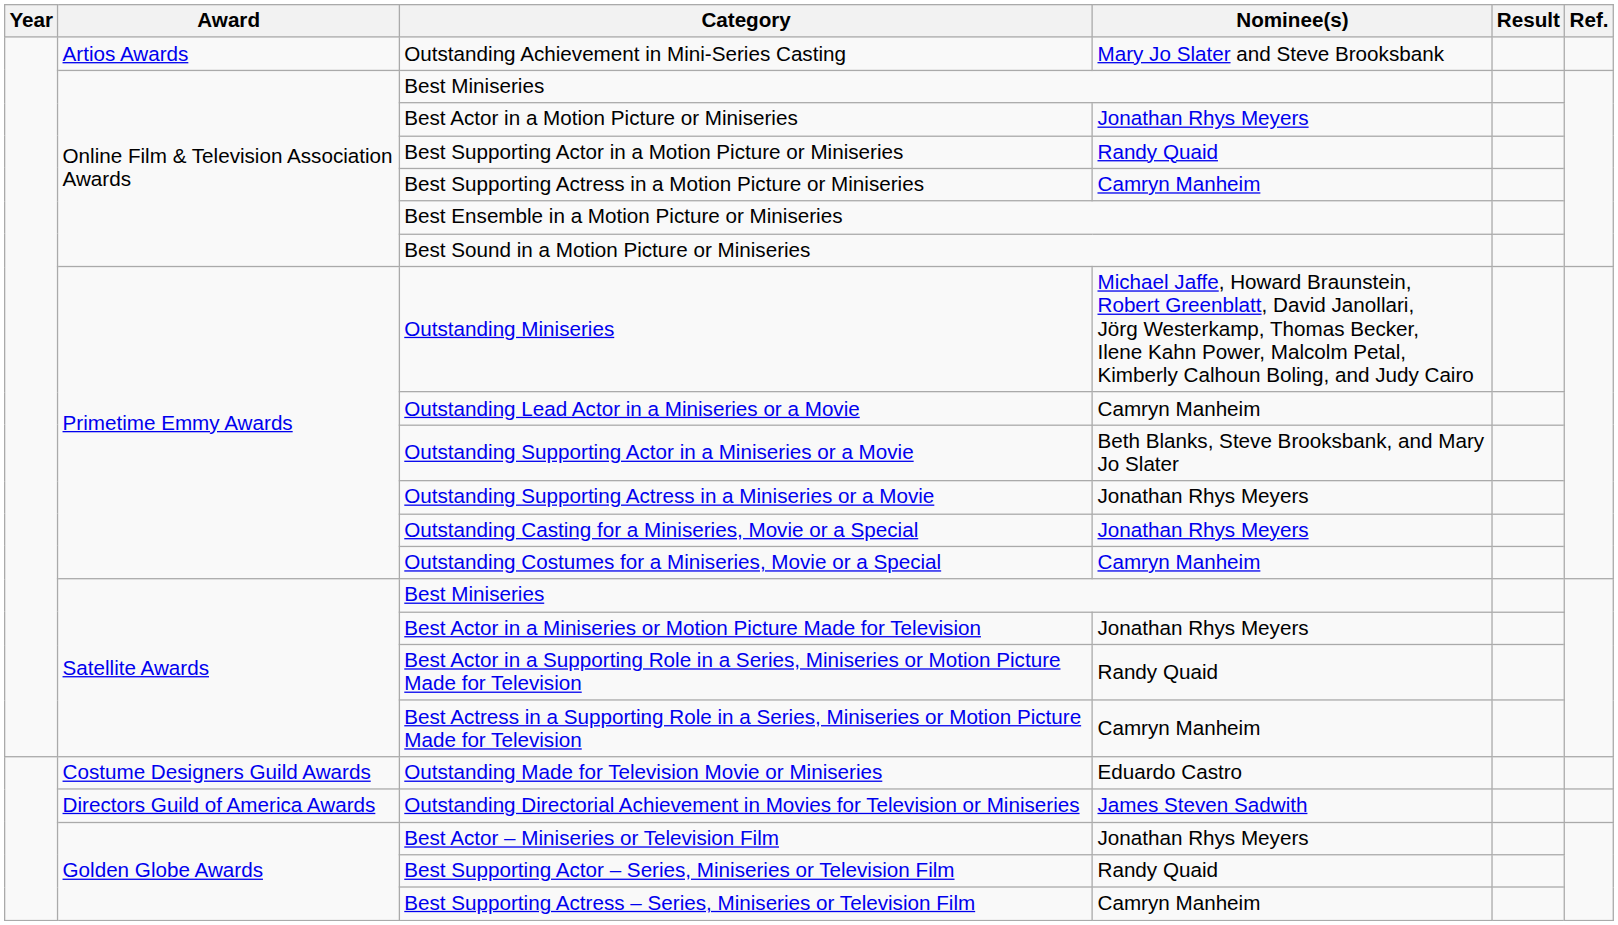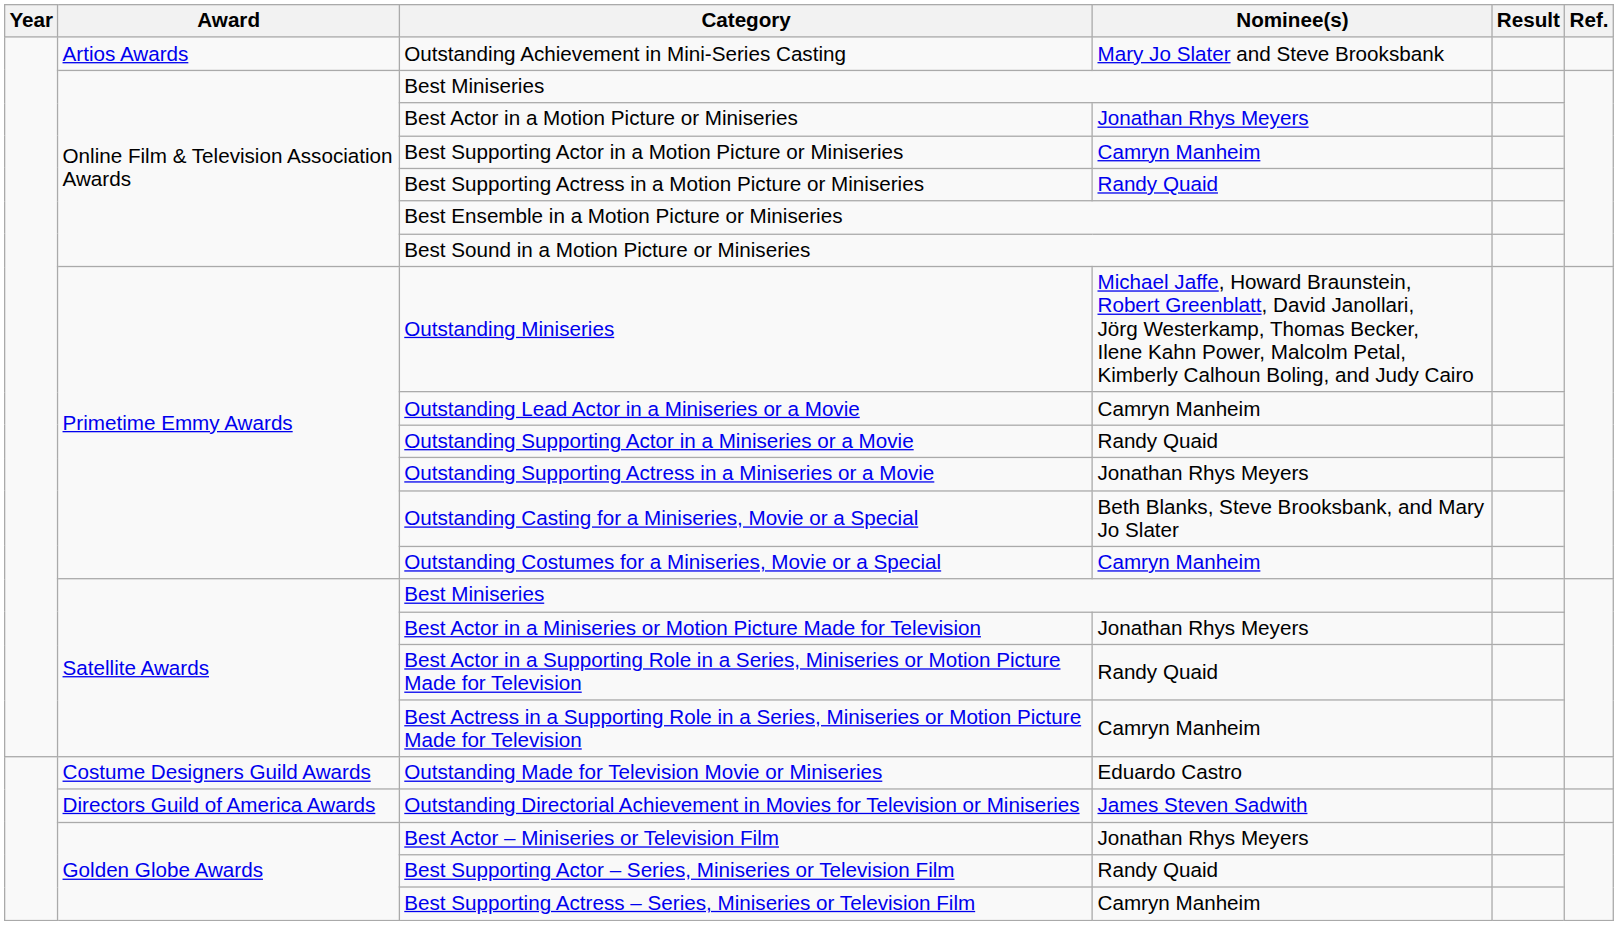Best Supporting Actor in a Motion Picture or Miniseries | Nominee(s): Randy Quaid -> Camryn Manheim
Best Supporting Actress in a Motion Picture or Miniseries | Nominee(s): Camryn Manheim -> Randy Quaid
Outstanding Supporting Actor in a Miniseries or a Movie | Nominee(s): Beth Blanks, Steve Brooksbank, and Mary Jo Slater -> Randy Quaid
Outstanding Casting for a Miniseries, Movie or a Special | Nominee(s): Jonathan Rhys Meyers -> Beth Blanks, Steve Brooksbank, and Mary Jo Slater
